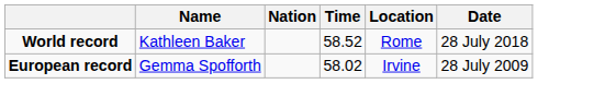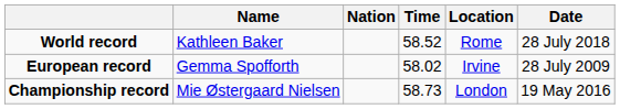+ row: Championship record | Mie Østergaard Nielsen | 58.73 | London | 19 May 2016
